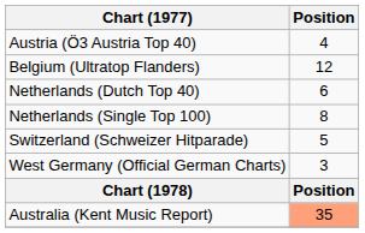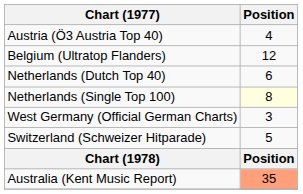Netherlands (Single Top 100) | Position: no background -> lightyellow background
rows swapped: Switzerland (Schweizer Hitparade) <-> West Germany (Official German Charts)
